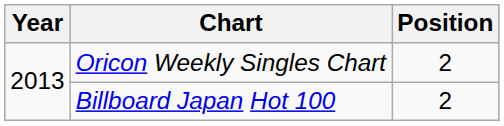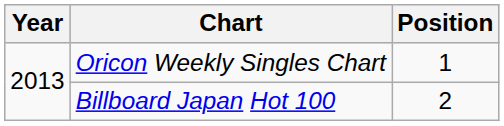Oricon Weekly Singles Chart | Position: 2 -> 1
